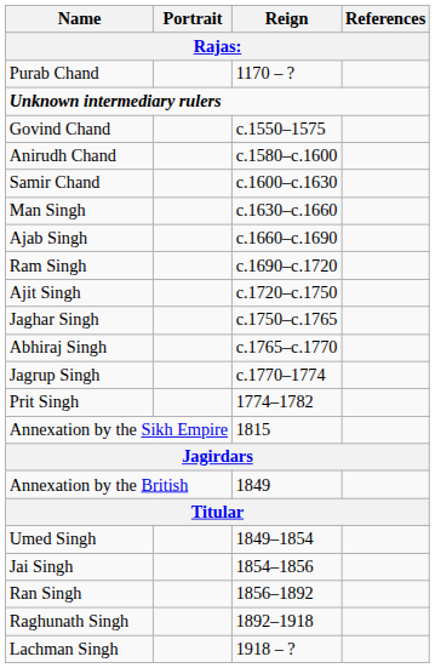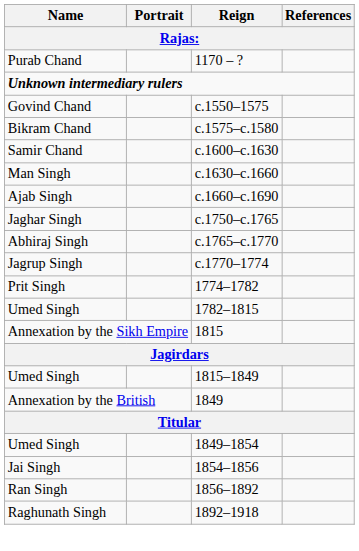+ row: Bikram Chand | c.1575–c.1580
- row: Anirudh Chand | c.1580–c.1600
- row: Ram Singh | c.1690–c.1720
- row: Ajit Singh | c.1720–c.1750
+ row: Umed Singh | 1782–1815
+ row: Umed Singh | 1815–1849
- row: Lachman Singh | 1918 – ?
